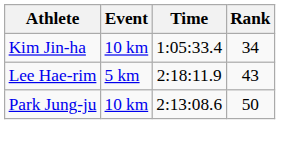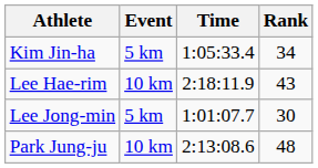Kim Jin-ha | Event: 10 km -> 5 km
Lee Hae-rim | Event: 5 km -> 10 km
+ row: Lee Jong-min | 5 km | 1:01:07.7 | 30
Park Jung-ju | Rank: 50 -> 48
